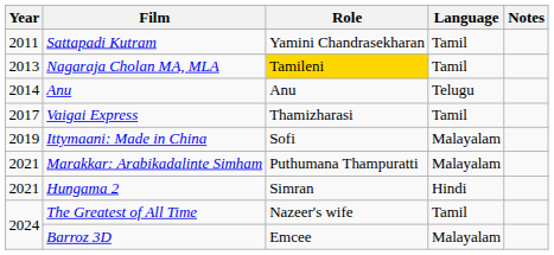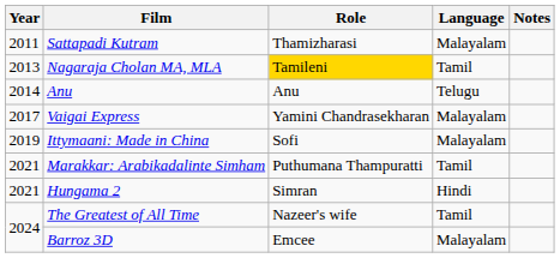Sattapadi Kutram | Role: Yamini Chandrasekharan -> Thamizharasi
Sattapadi Kutram | Language: Tamil -> Malayalam
Vaigai Express | Role: Thamizharasi -> Yamini Chandrasekharan
Vaigai Express | Language: Tamil -> Malayalam
Marakkar: Arabikadalinte Simham | Language: Malayalam -> Tamil
